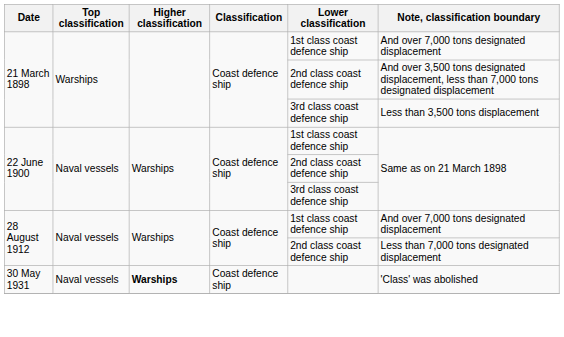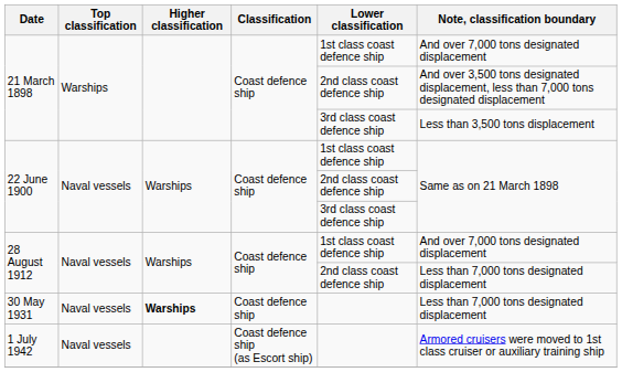30 May 1931 | Note, classification boundary: 'Class' was abolished -> Less than 7,000 tons designated displacement
+ row: 1 July 1942 | Naval vessels | Coast defence ship (as Escort ship) | Armored cruisers were moved to 1st class cruiser or auxiliary training ship
